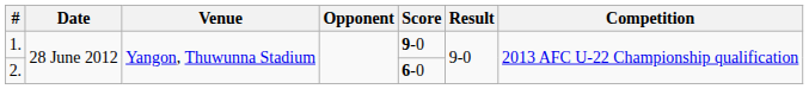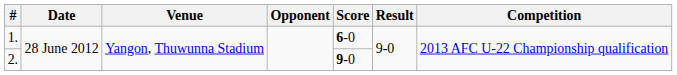1. | Score: 9-0 -> 6-0
2. | Score: 6-0 -> 9-0
